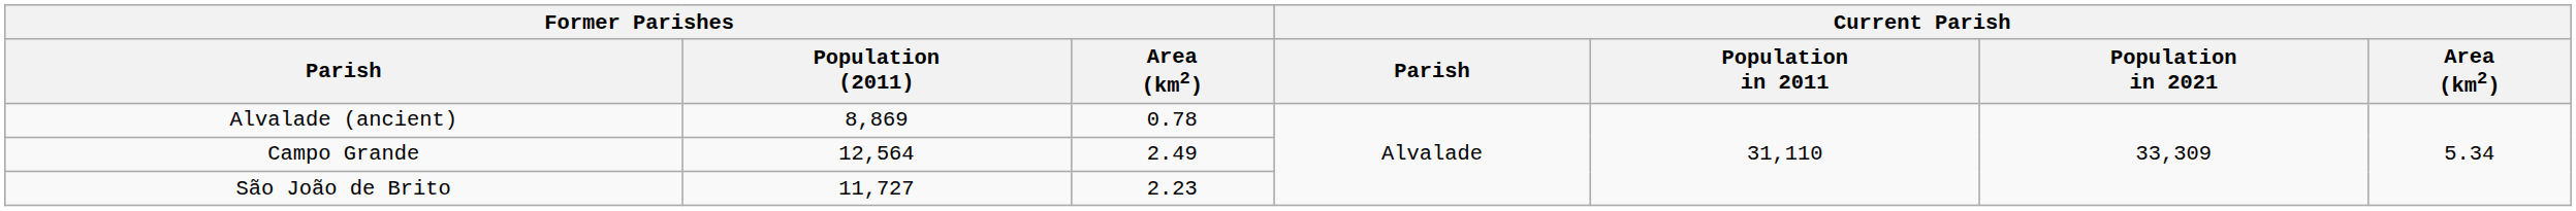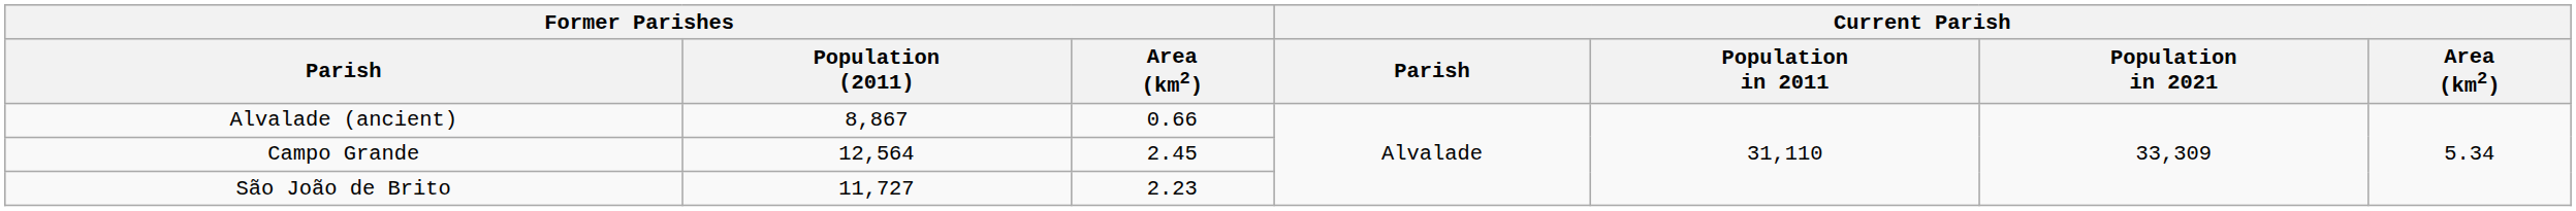Alvalade (ancient) | Former Parishes / Population (2011): 8,869 -> 8,867
Alvalade (ancient) | Former Parishes / Area (km2): 0.78 -> 0.66
Campo Grande | Former Parishes / Area (km2): 2.49 -> 2.45
